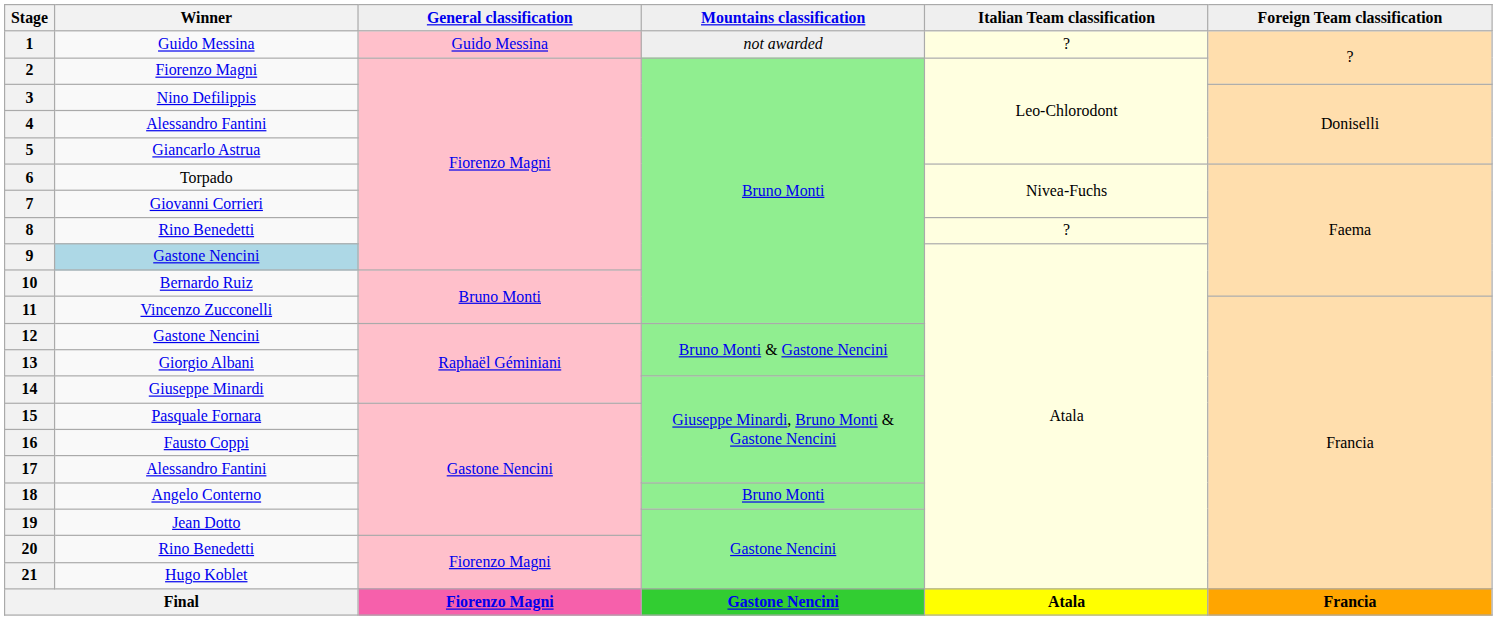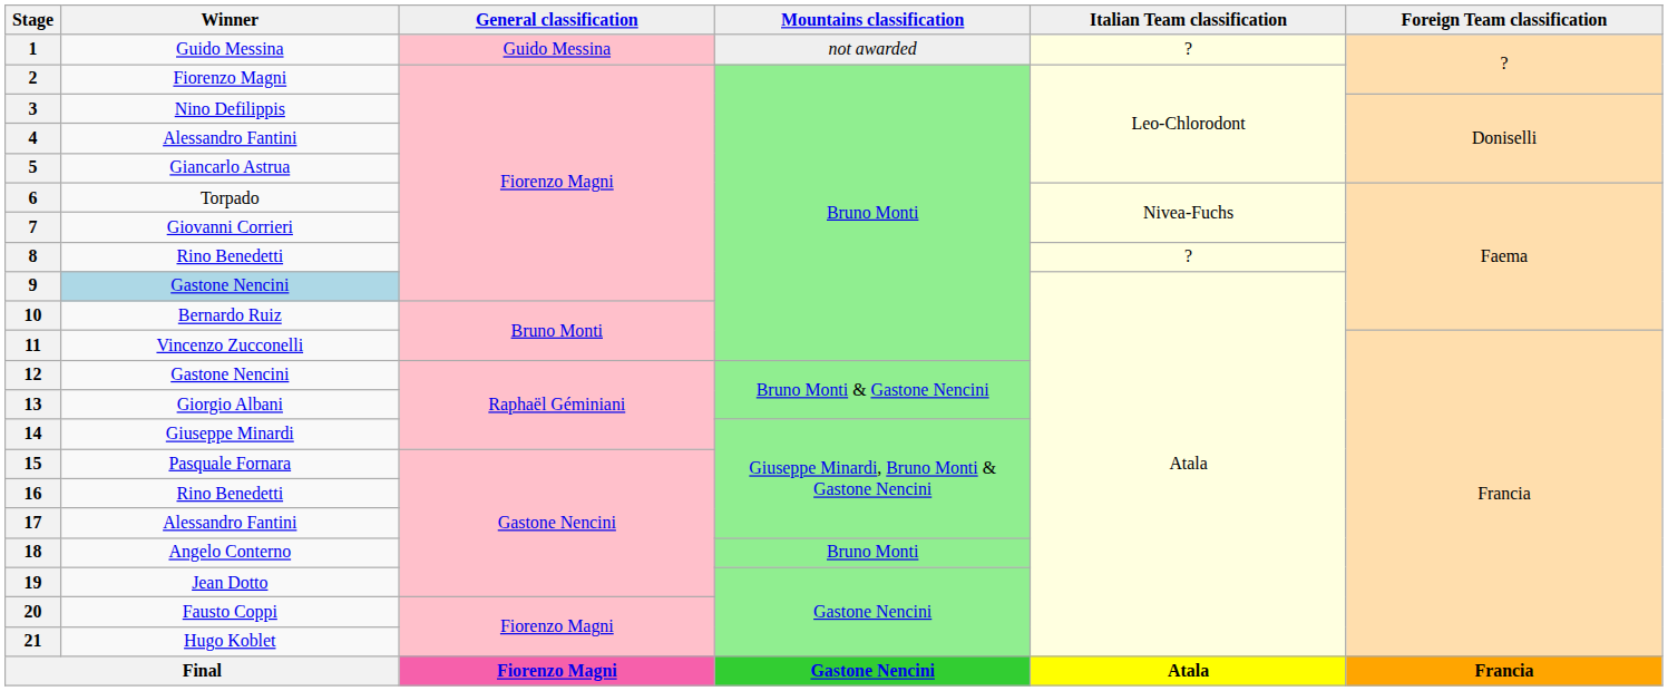16 | Winner: Fausto Coppi -> Rino Benedetti
20 | Winner: Rino Benedetti -> Fausto Coppi
